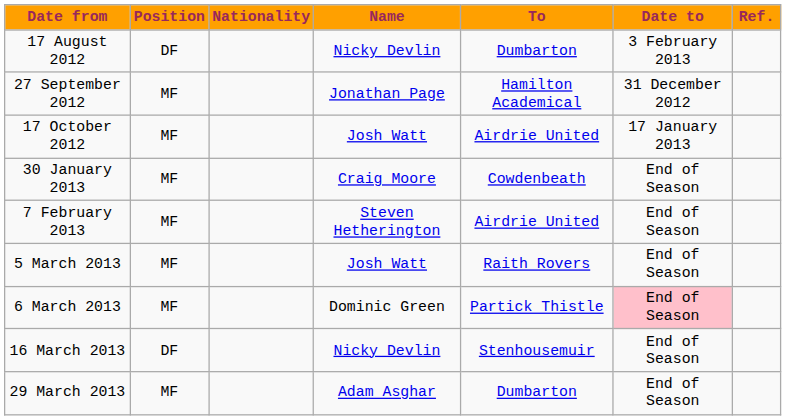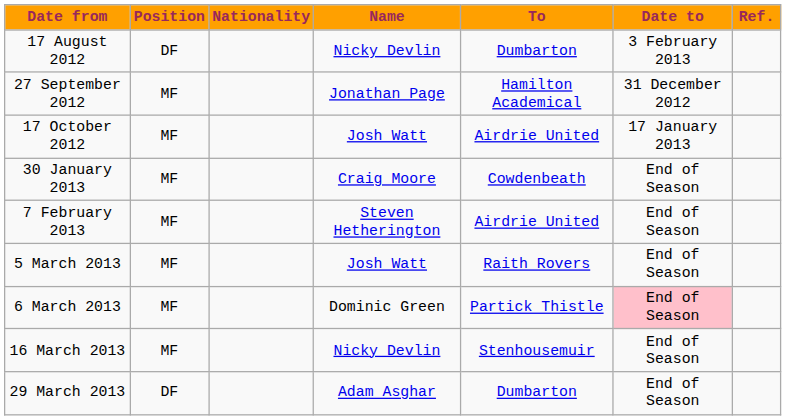16 March 2013 | Position: DF -> MF
29 March 2013 | Position: MF -> DF
